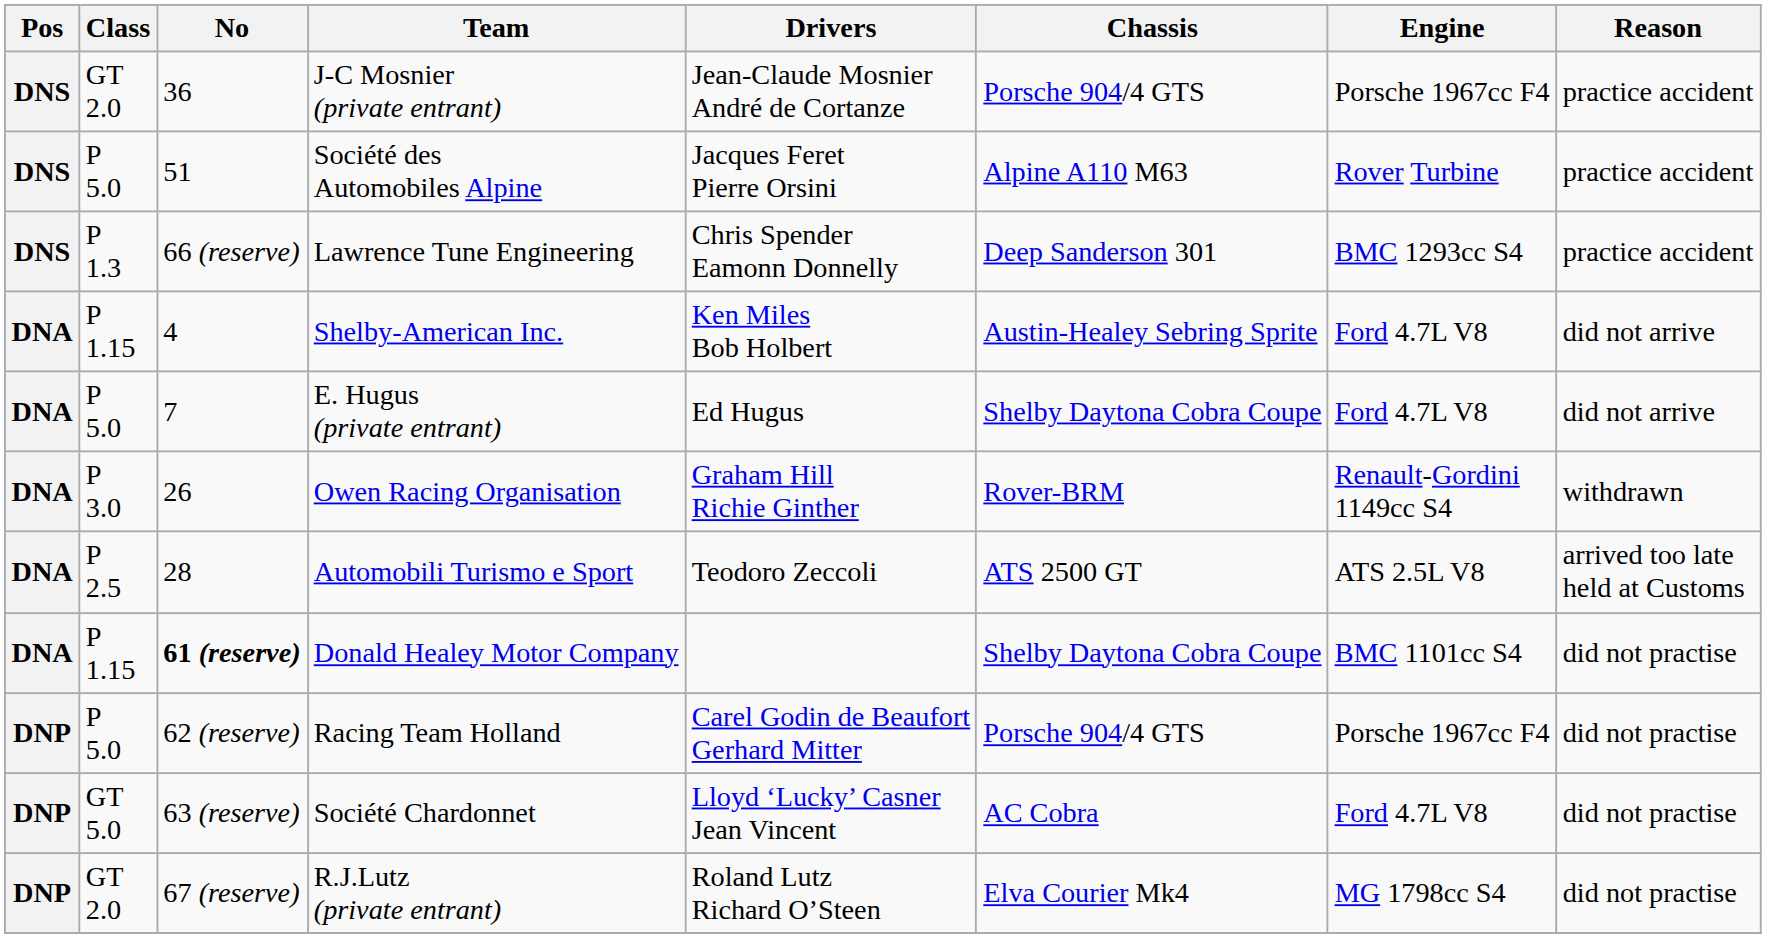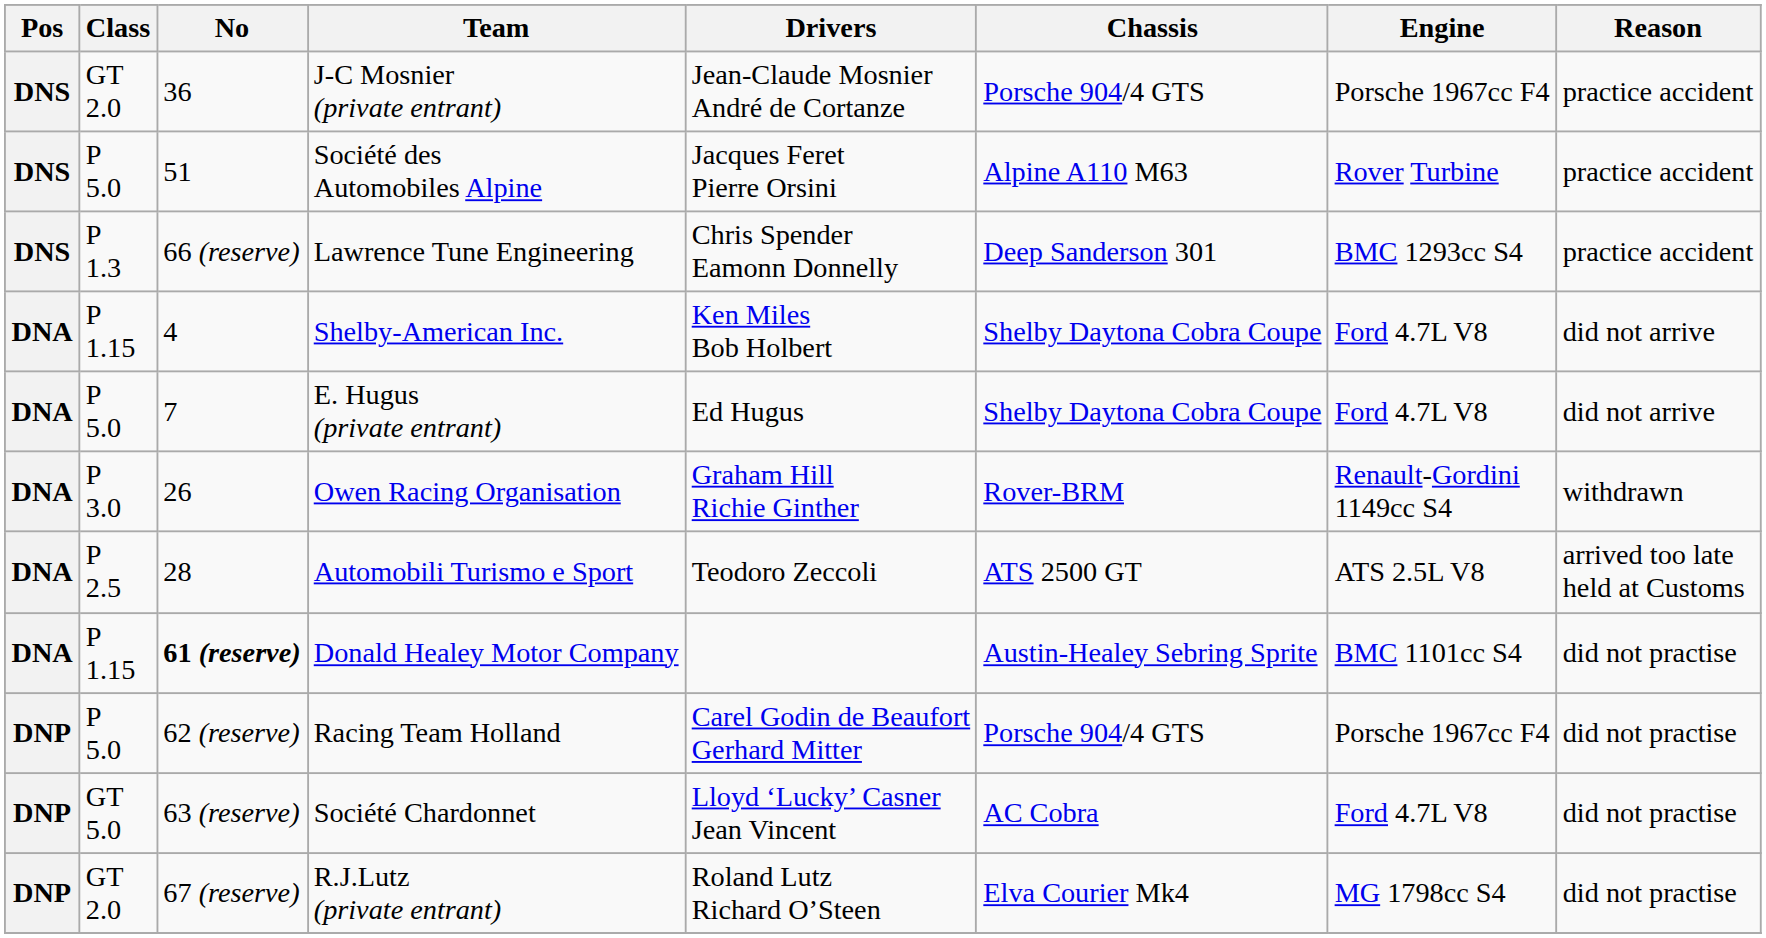Shelby-American Inc. | Chassis: Austin-Healey Sebring Sprite -> Shelby Daytona Cobra Coupe
Donald Healey Motor Company | Chassis: Shelby Daytona Cobra Coupe -> Austin-Healey Sebring Sprite
